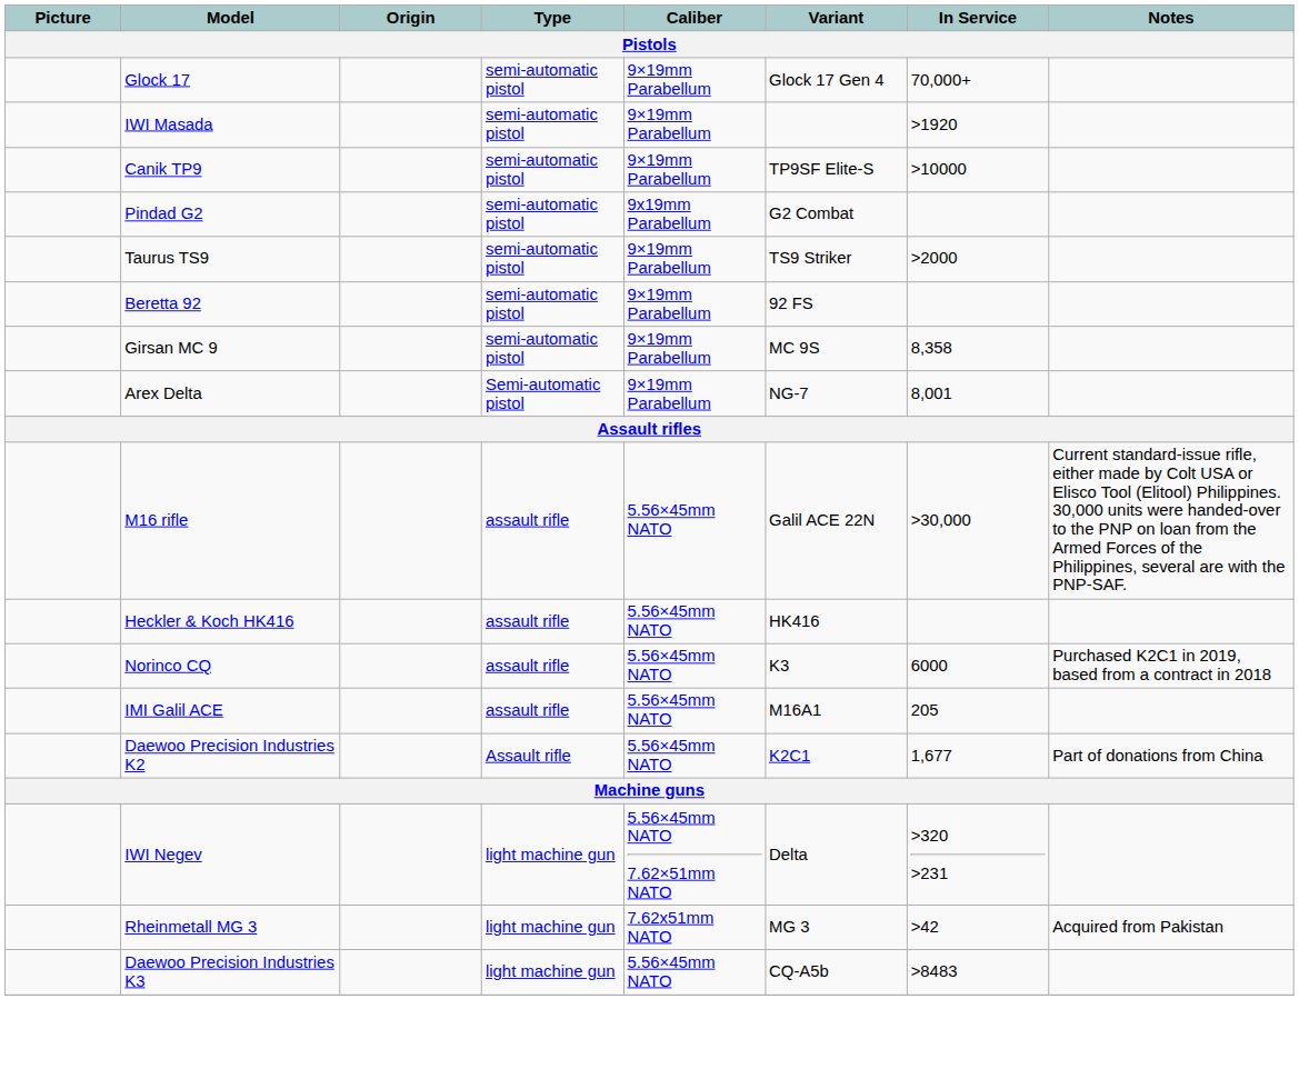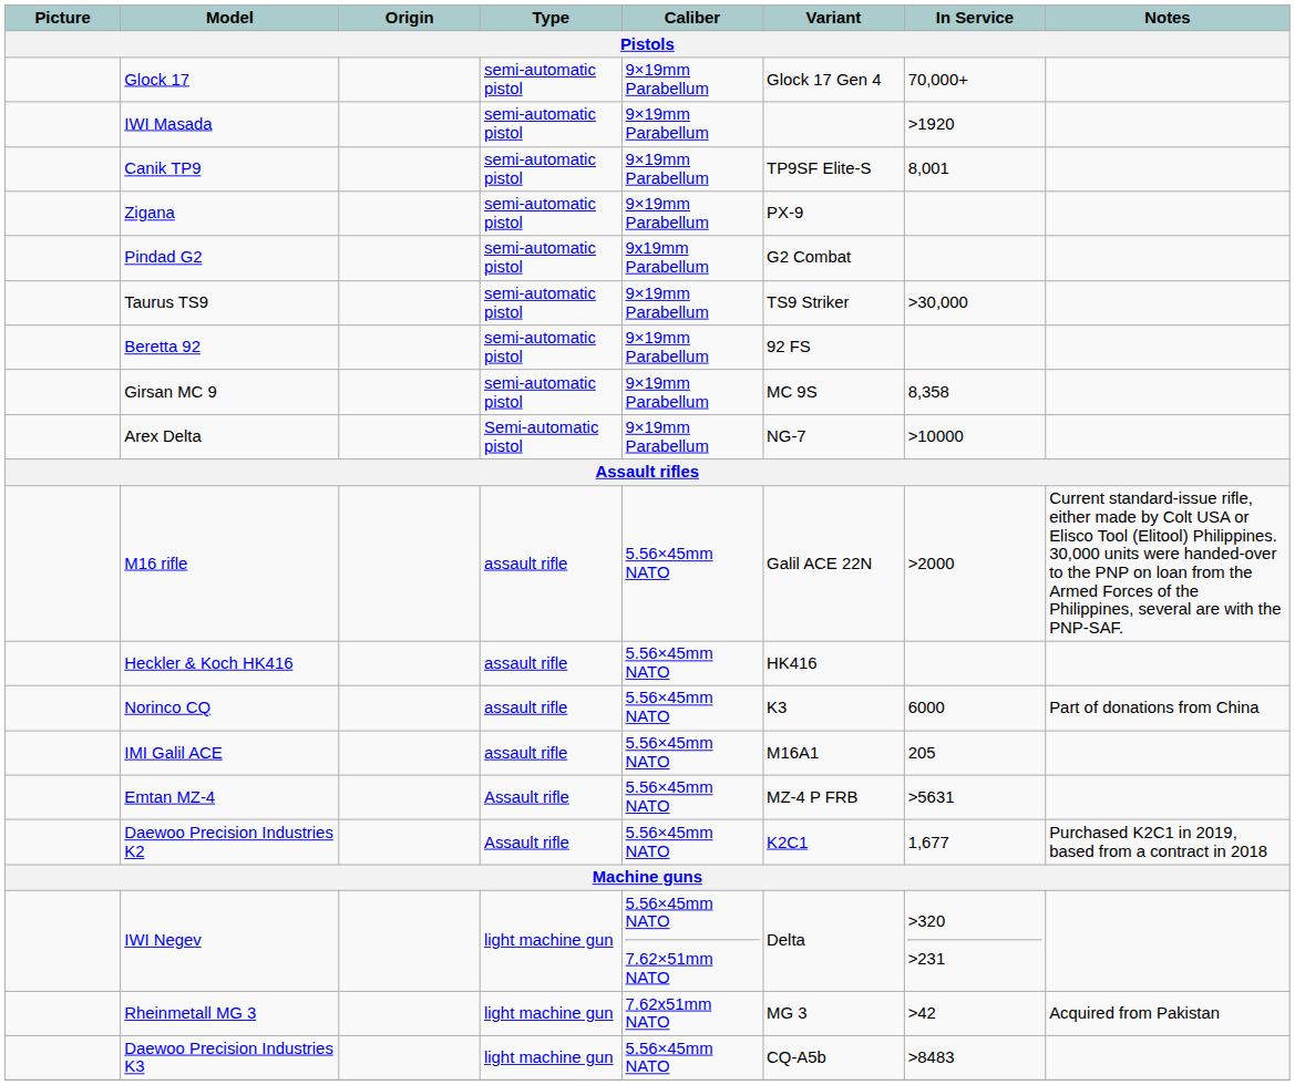Canik TP9 | In Service: >10000 -> 8,001
+ row: Zigana | semi-automatic pistol | 9×19mm Parabellum | PX-9
Taurus TS9 | In Service: >2000 -> >30,000
Arex Delta | In Service: 8,001 -> >10000
M16 rifle | In Service: >30,000 -> >2000
Norinco CQ | Notes: Purchased K2C1 in 2019, based from a contract in 2018 -> Part of donations from China
+ row: Emtan MZ-4 | Assault rifle | 5.56×45mm NATO | MZ-4 P FRB | >5631
Daewoo Precision Industries K2 | Notes: Part of donations from China -> Purchased K2C1 in 2019, based from a contract in 2018
